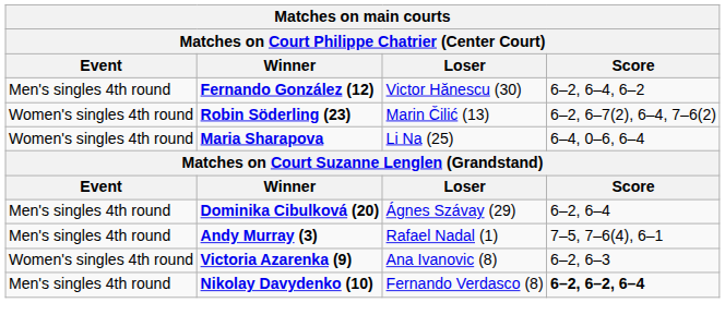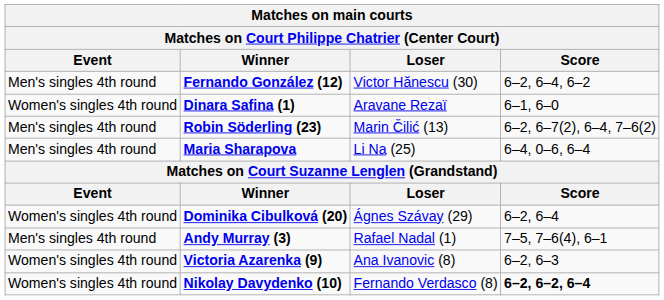+ row: Women's singles 4th round | Dinara Safina (1) | Aravane Rezaï | 6–1, 6–0
Robin Söderling (23) | Event: Women's singles 4th round -> Men's singles 4th round
Maria Sharapova | Event: Women's singles 4th round -> Men's singles 4th round
Dominika Cibulková (20) | Event: Men's singles 4th round -> Women's singles 4th round
Nikolay Davydenko (10) | Event: Men's singles 4th round -> Women's singles 4th round
